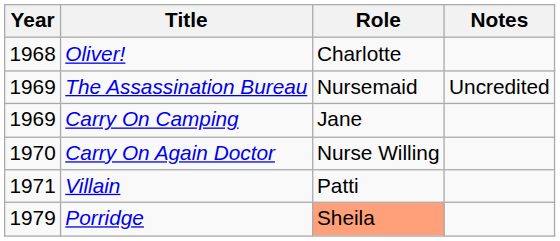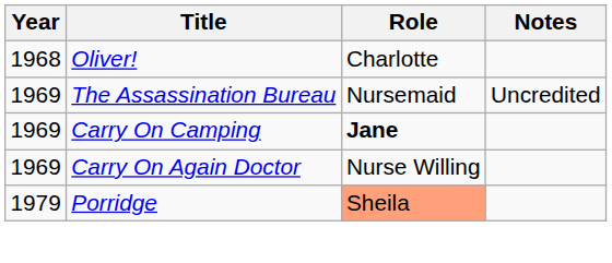Carry On Camping | Role: normal -> bold
Carry On Again Doctor | Year: 1970 -> 1969
- row: 1971 | Villain | Patti
